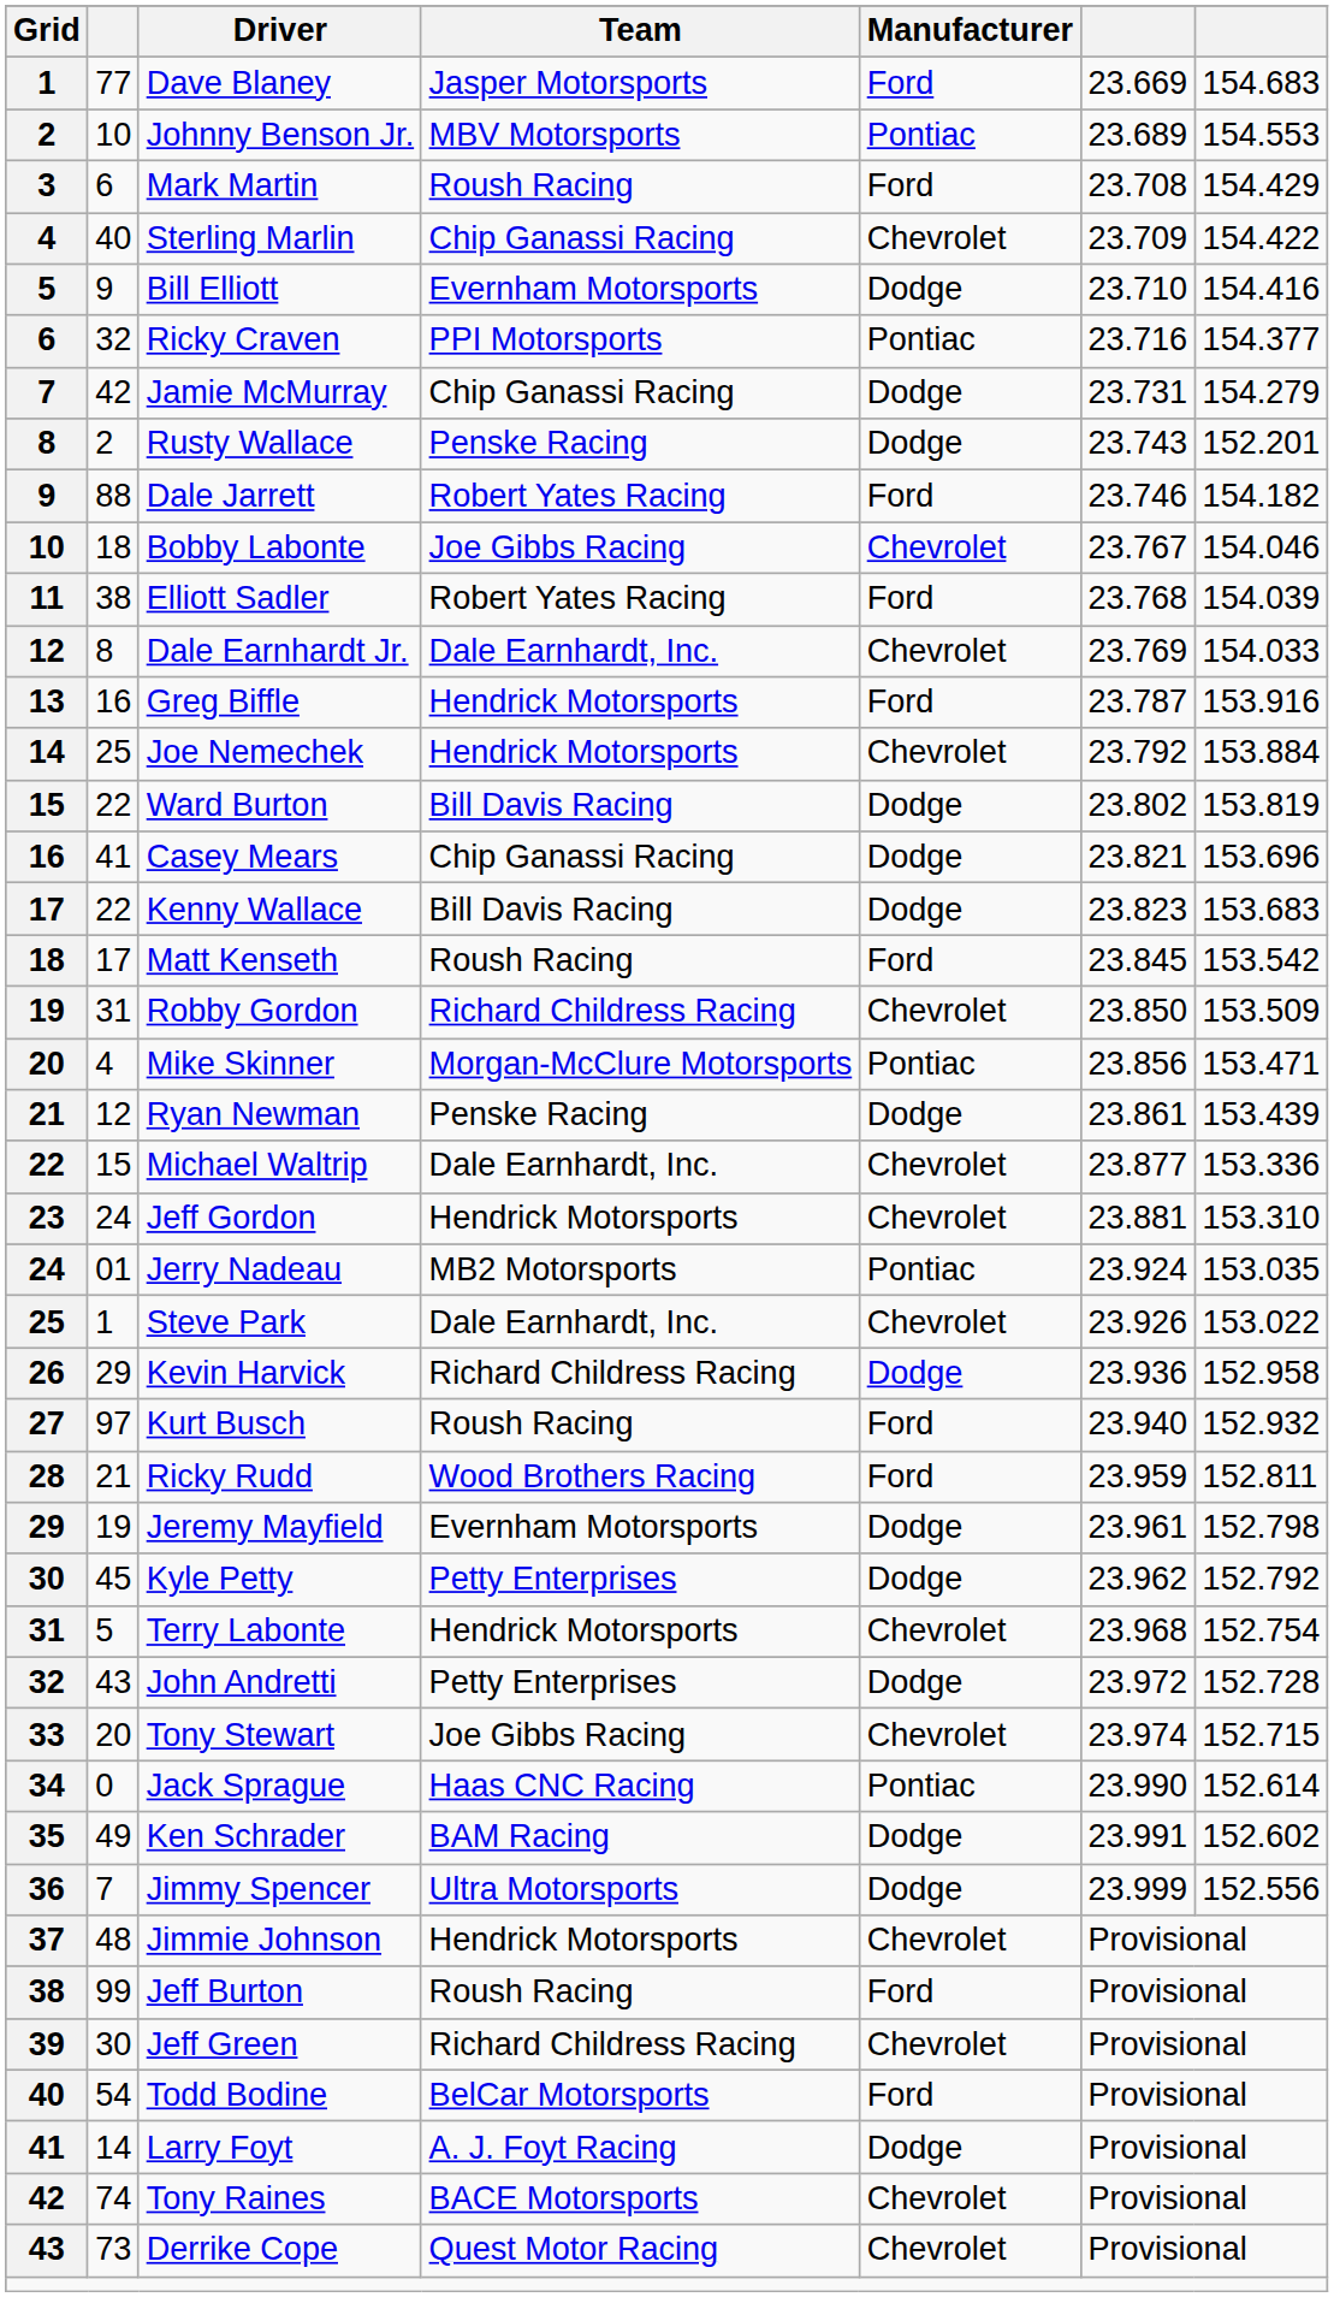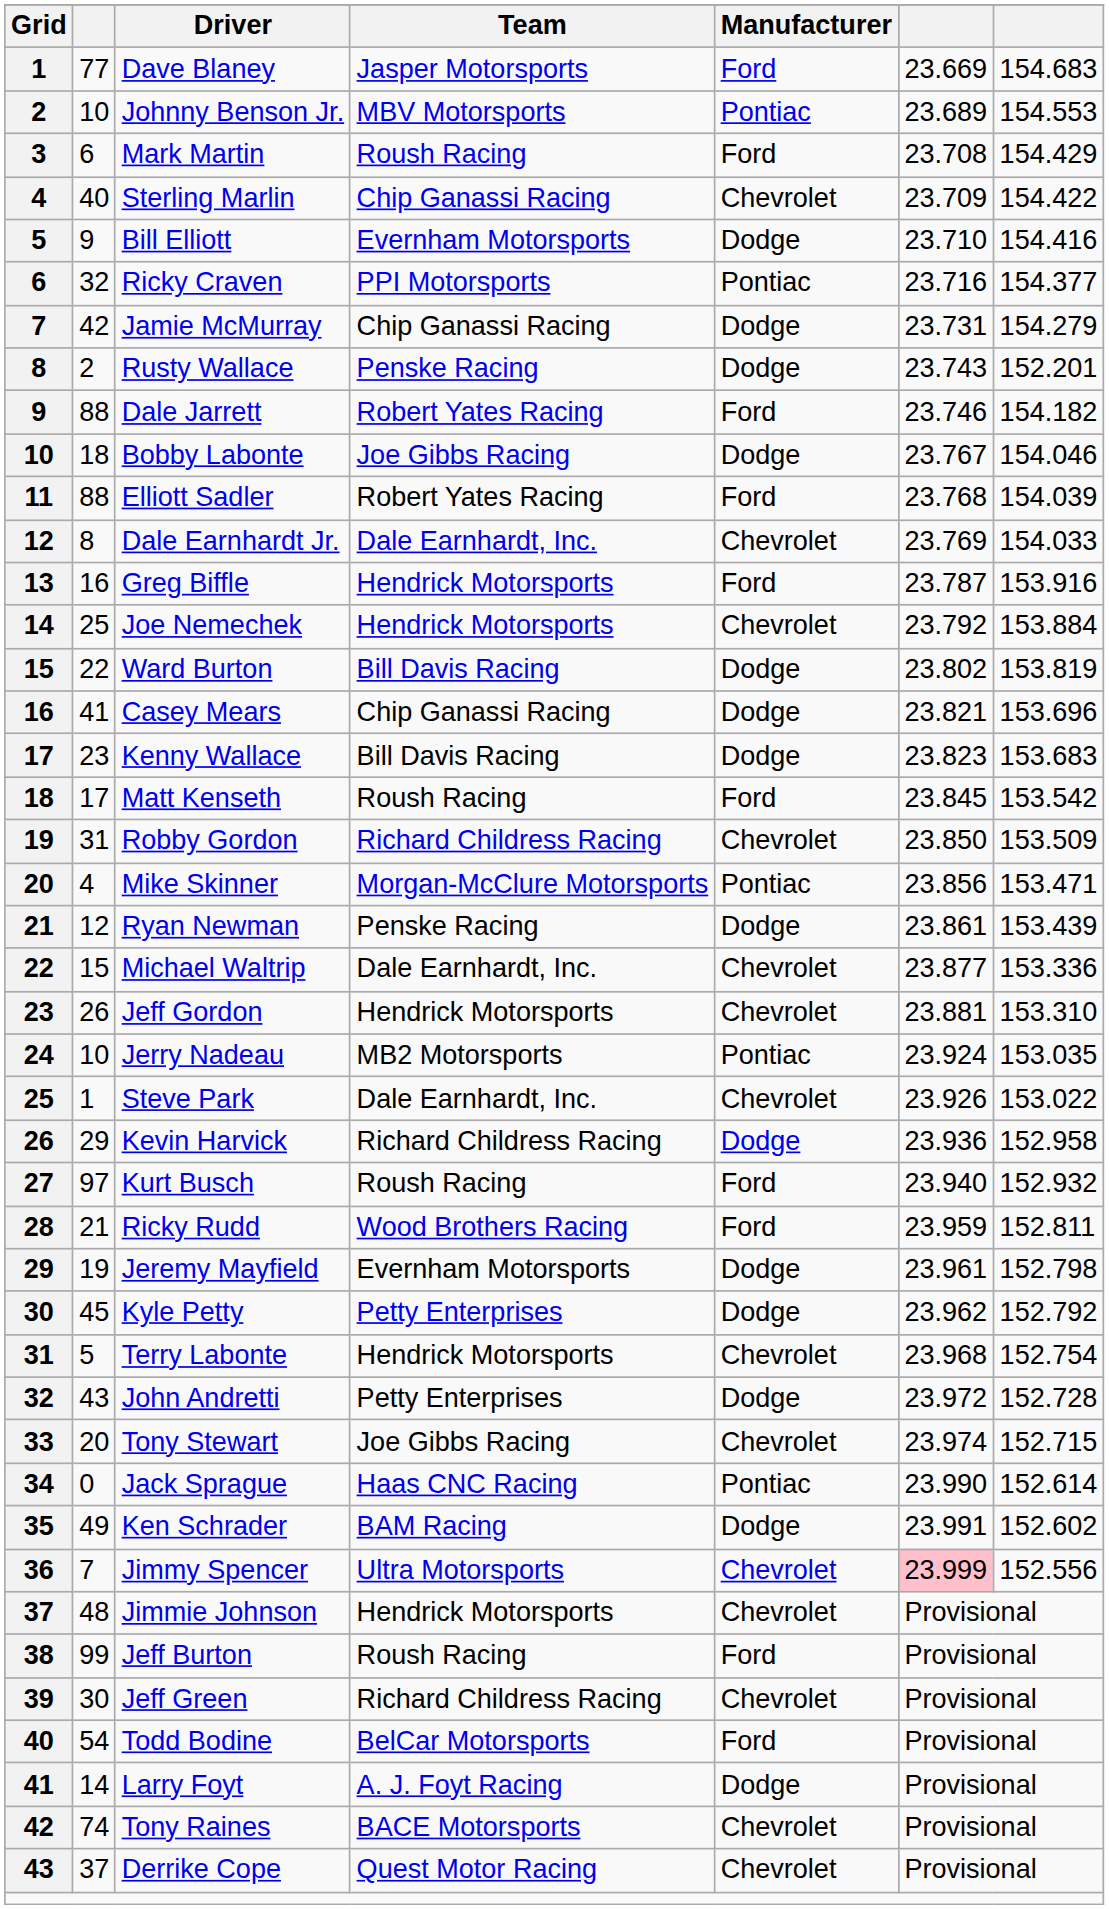Bobby Labonte | Manufacturer: Chevrolet -> Dodge
Elliott Sadler | column 2: 38 -> 88
Kenny Wallace | column 2: 22 -> 23
Jeff Gordon | column 2: 24 -> 26
Jerry Nadeau | column 2: 01 -> 10
Jimmy Spencer | Manufacturer: Dodge -> Chevrolet
Jimmy Spencer | column 6: no background -> pink background
Derrike Cope | column 2: 73 -> 37
